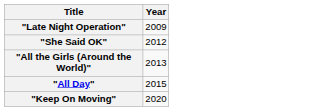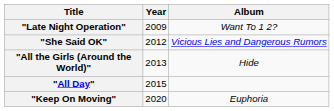+ column: Album | Want To 1 2? | Vicious Lies and Dangerous Rumors | Hide | Euphoria
